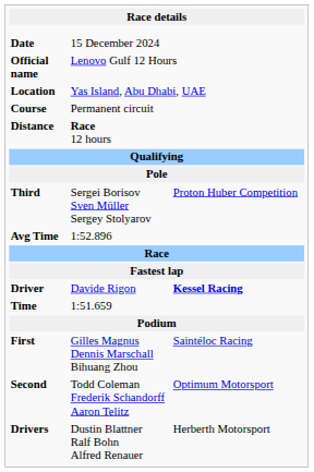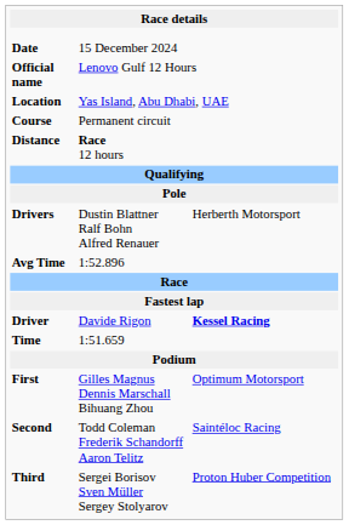rows swapped: Drivers <-> Third
First | column 3: Saintéloc Racing -> Optimum Motorsport
Second | column 3: Optimum Motorsport -> Saintéloc Racing
